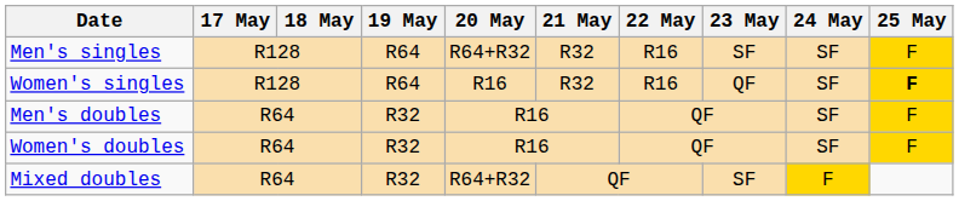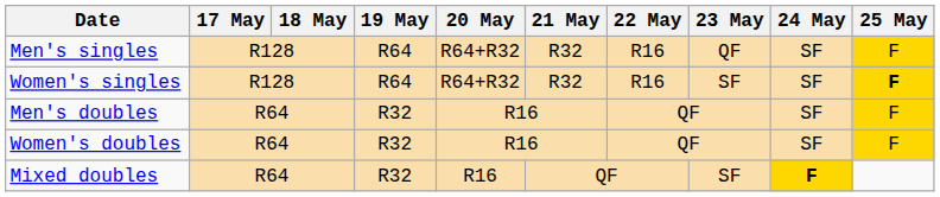Men's singles | 23 May: SF -> QF
Women's singles | 20 May: R16 -> R64+R32
Women's singles | 23 May: QF -> SF
Mixed doubles | 20 May: R64+R32 -> R16
Mixed doubles | 24 May: normal -> bold
